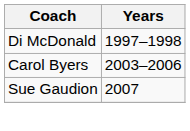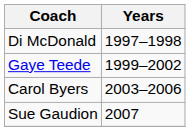+ row: Gaye Teede | 1999–2002
